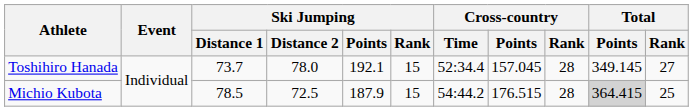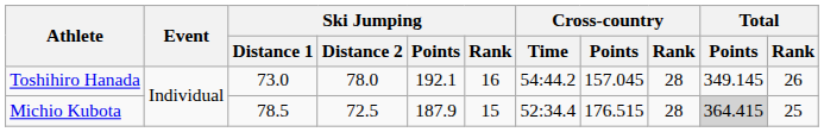Toshihiro Hanada | Ski Jumping / Distance 1: 73.7 -> 73.0
Toshihiro Hanada | Ski Jumping / Rank: 15 -> 16
Toshihiro Hanada | Cross-country / Time: 52:34.4 -> 54:44.2
Toshihiro Hanada | Total / Rank: 27 -> 26
Michio Kubota | Cross-country / Time: 54:44.2 -> 52:34.4
